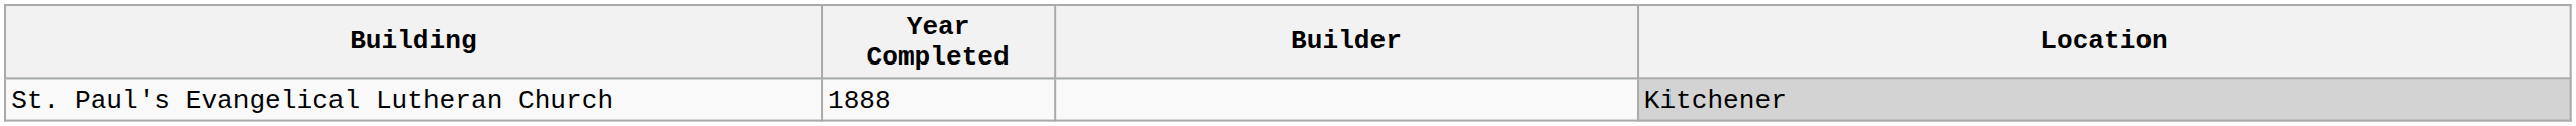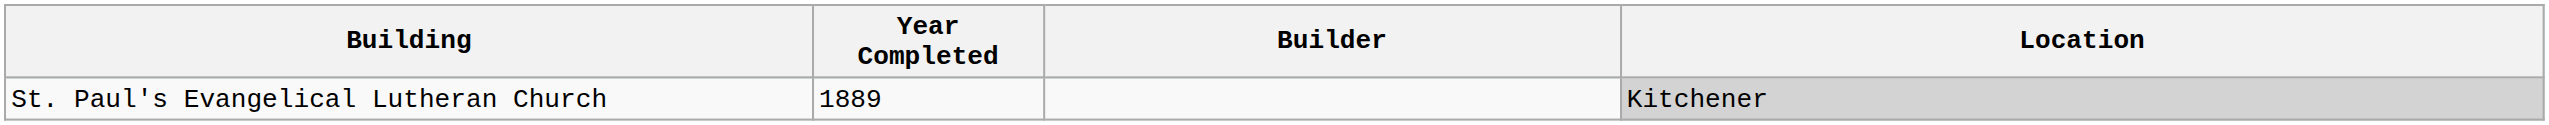St. Paul's Evangelical Lutheran Church | Year Completed: 1888 -> 1889
